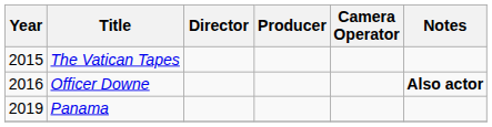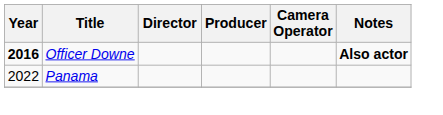- row: 2015 | The Vatican Tapes
Officer Downe | Year: normal -> bold
Panama | Year: 2019 -> 2022
